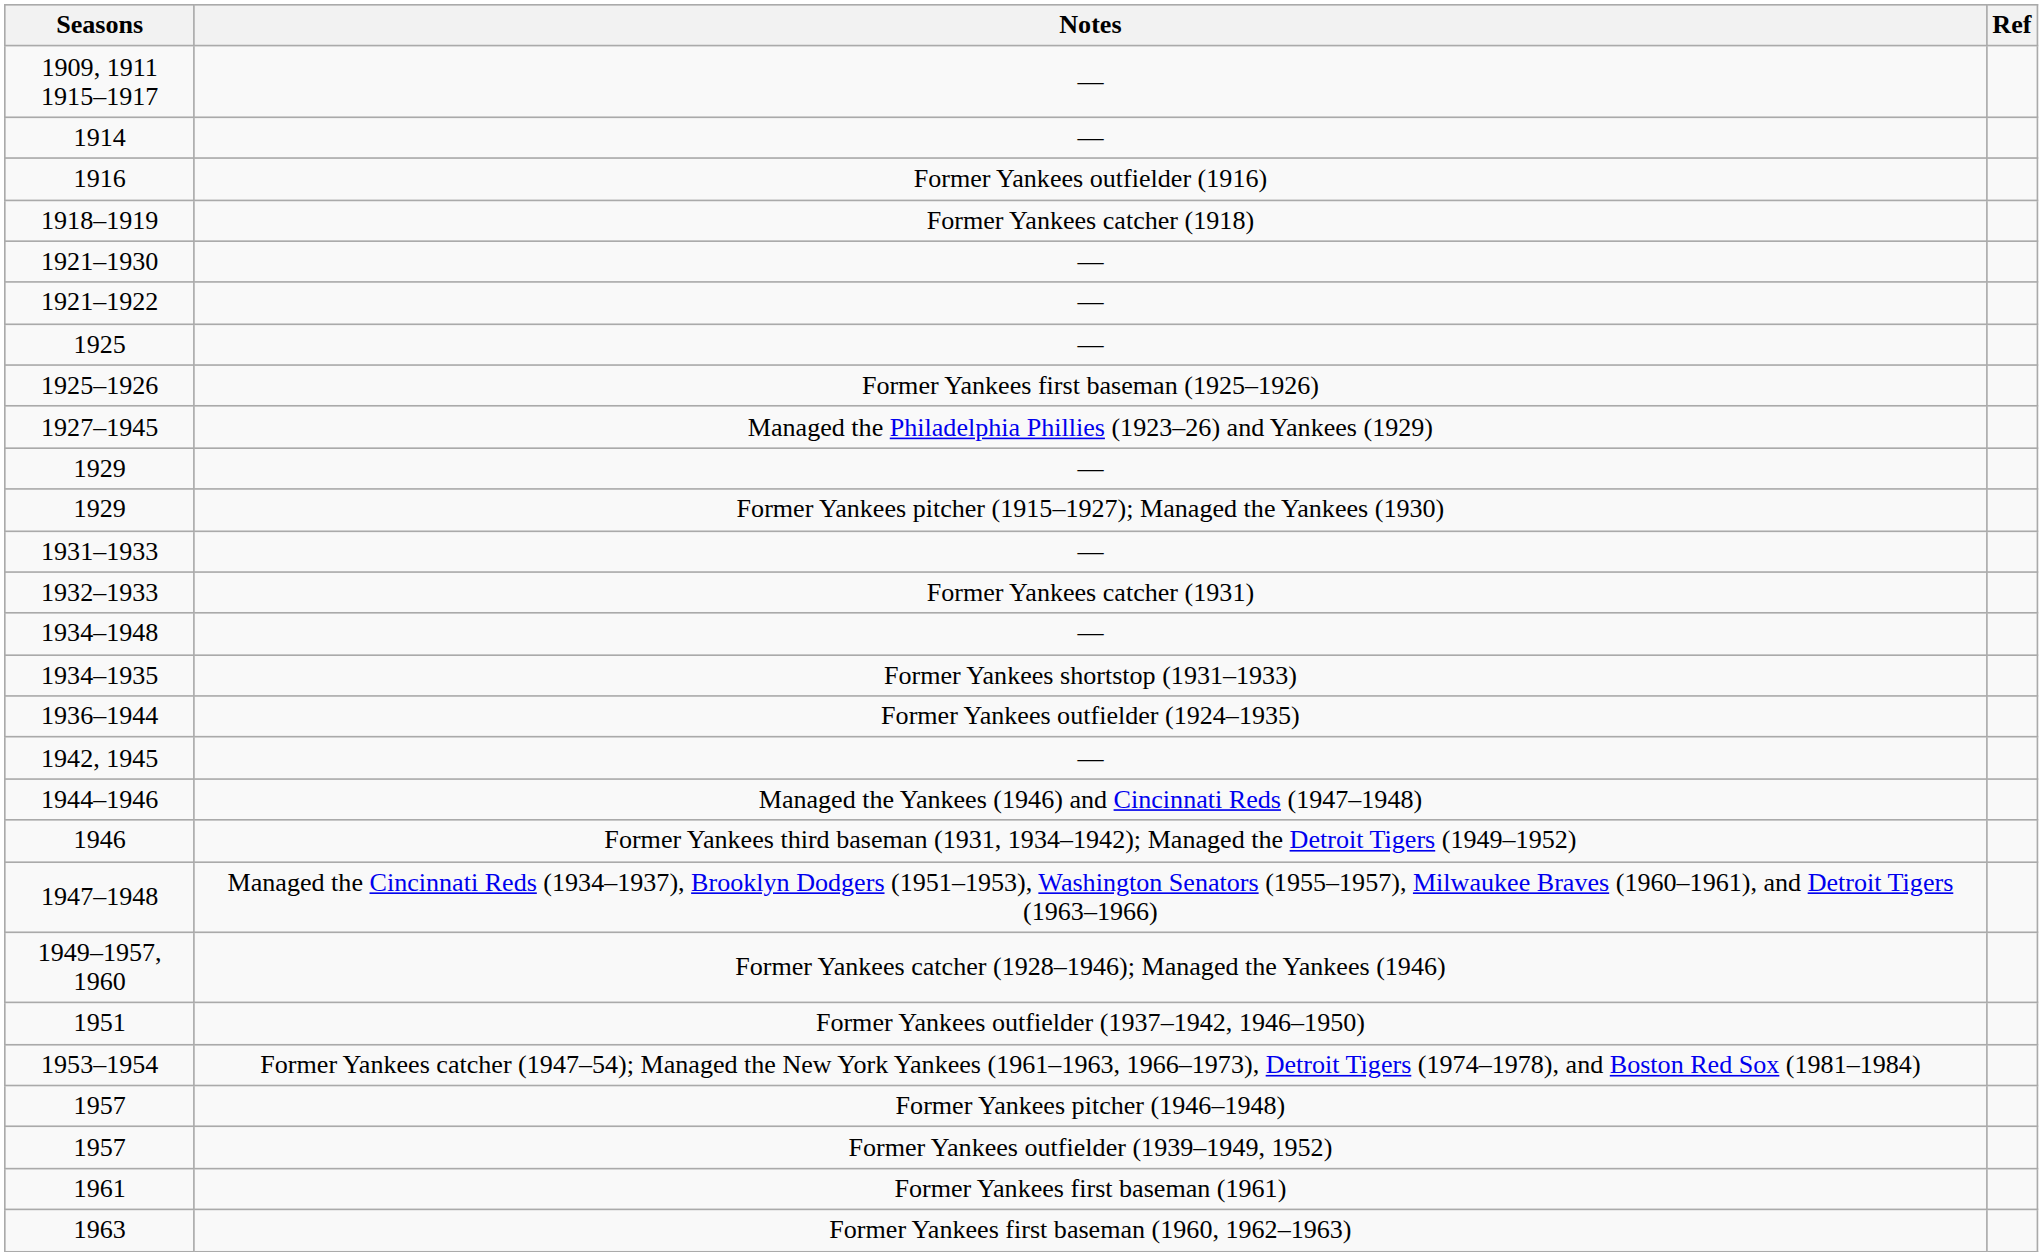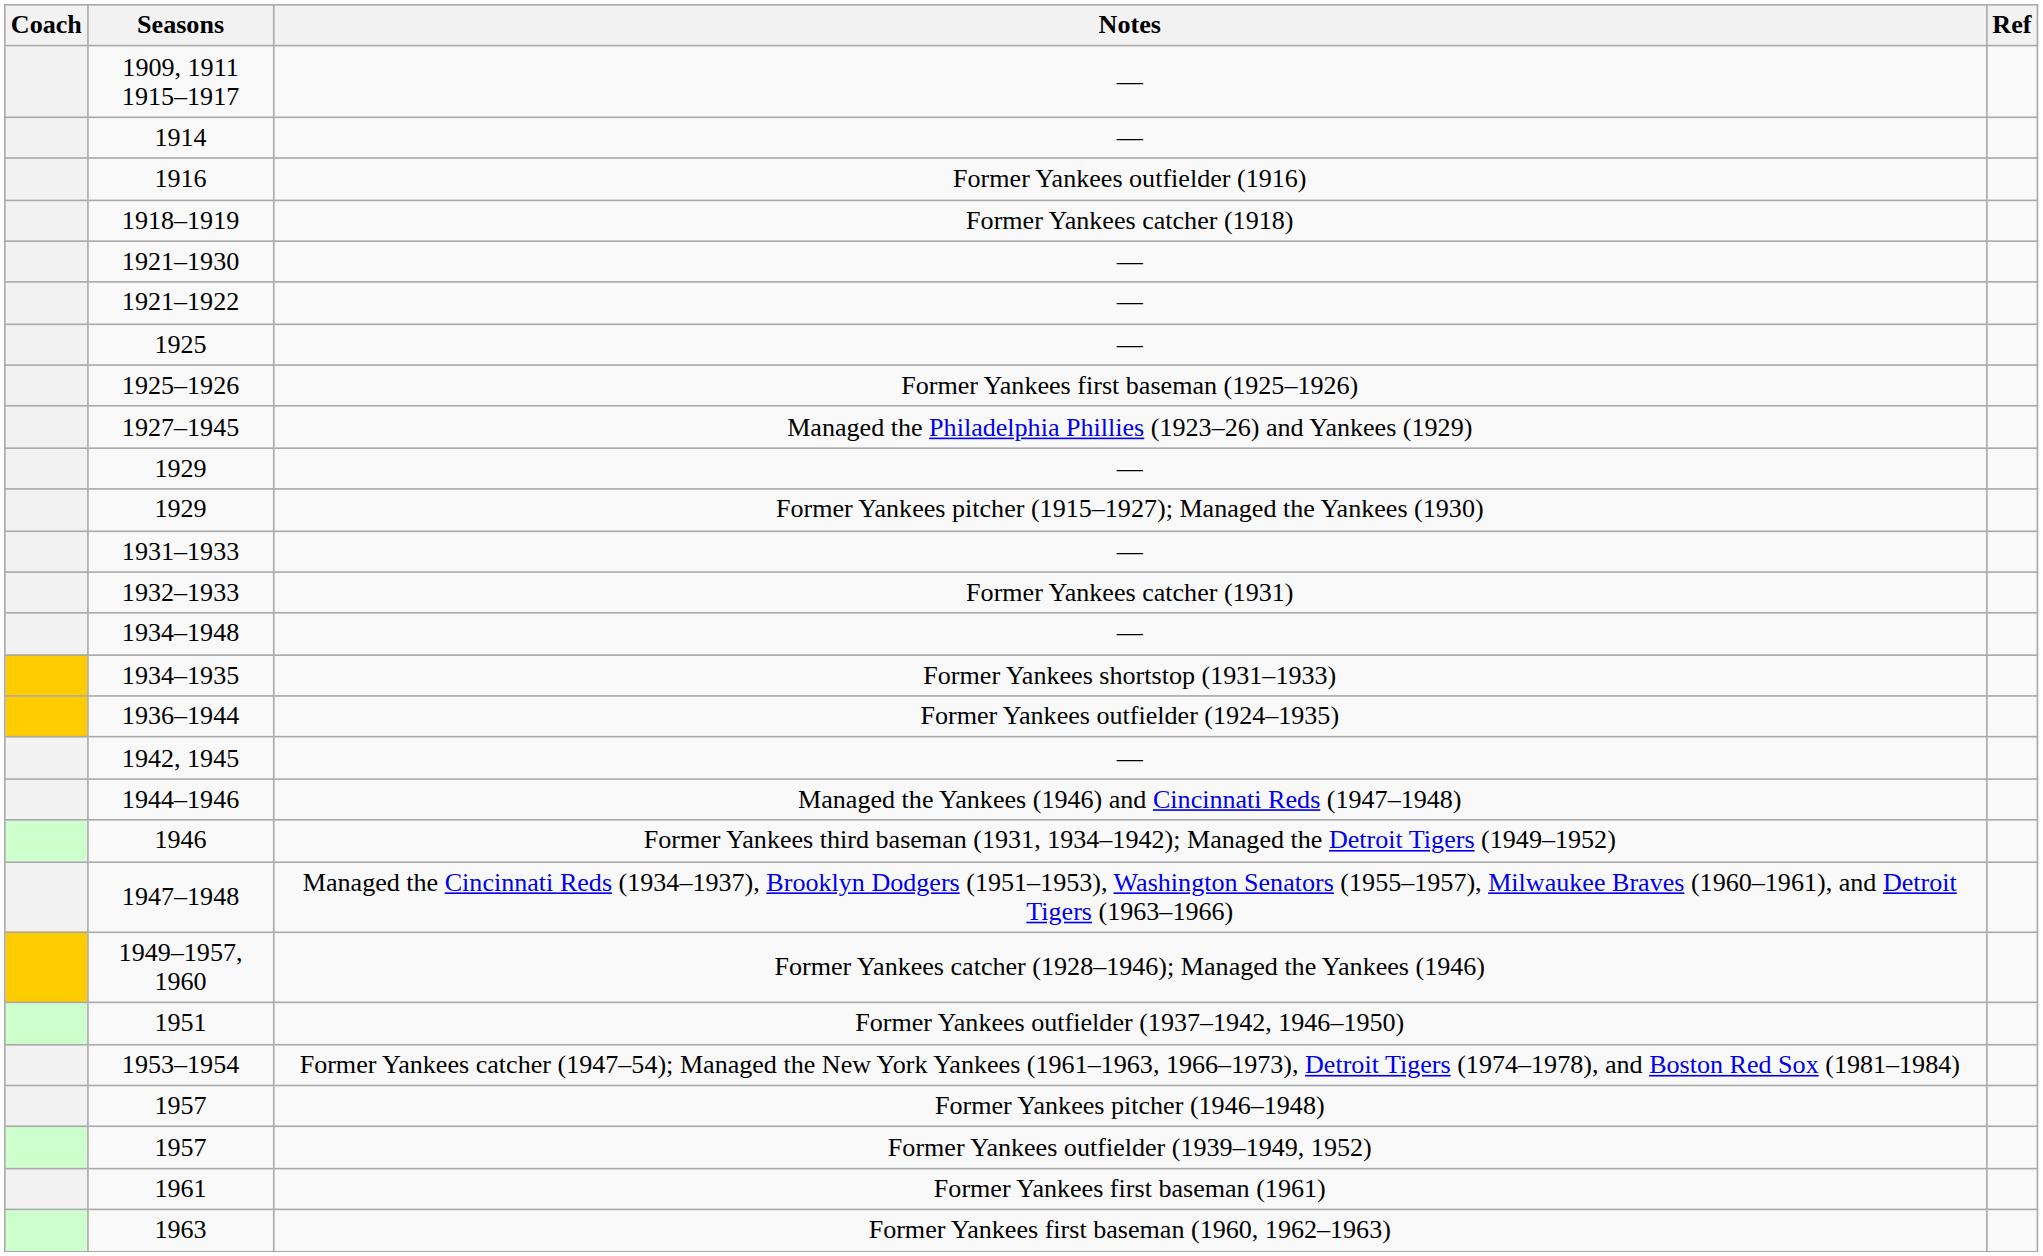+ column: Coach
